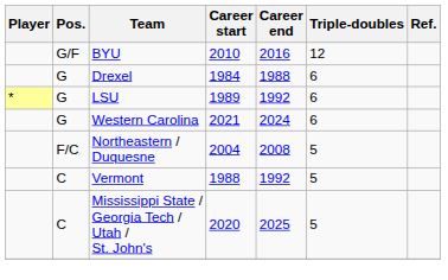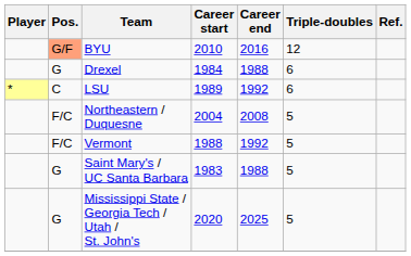BYU | Pos.: no background -> lightsalmon background
LSU | Pos.: G -> C
- row: G | Western Carolina | 2021 | 2024 | 6
Vermont | Pos.: C -> F/C
+ row: G | Saint Mary's / UC Santa Barbara | 1983 | 1988 | 5
Mississippi State / Georgia Tech / Utah / St. John's | Pos.: C -> G
